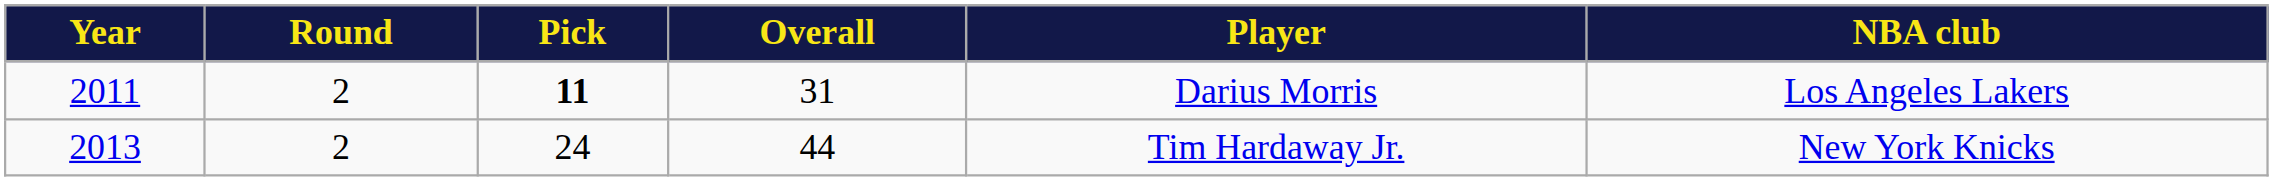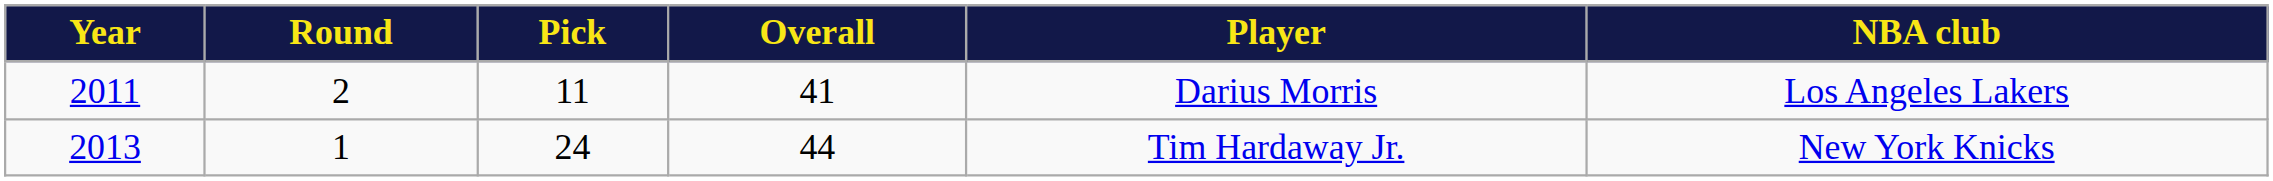2011 | Pick: bold -> normal
2011 | Overall: 31 -> 41
2013 | Round: 2 -> 1
